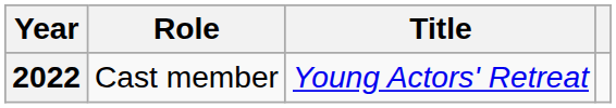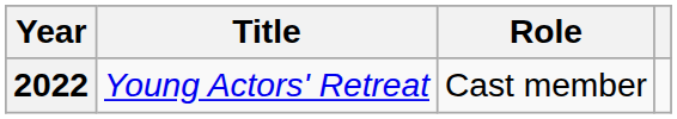columns swapped: Title <-> Role
